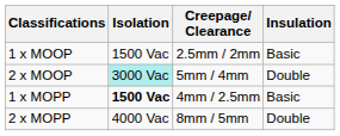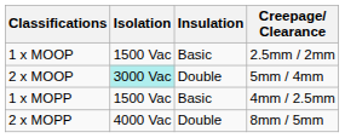columns swapped: Creepage/ Clearance <-> Insulation
1 x MOPP | Isolation: bold -> normal
